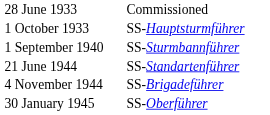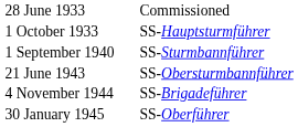+ row: 21 June 1943 | SS-Obersturmbannführer
- row: 21 June 1944 | SS-Standartenführer
